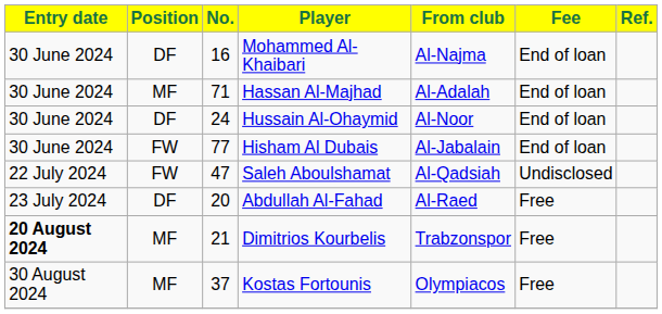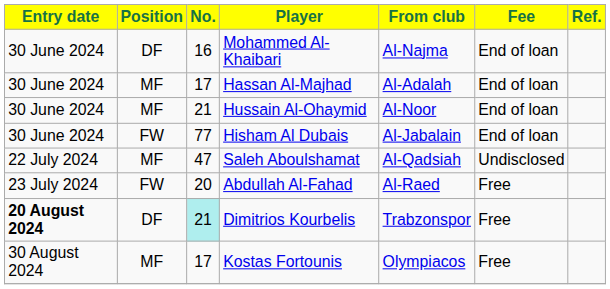Hassan Al-Majhad | No.: 71 -> 17
Hussain Al-Ohaymid | Position: DF -> MF
Hussain Al-Ohaymid | No.: 24 -> 21
Saleh Aboulshamat | Position: FW -> MF
Abdullah Al-Fahad | Position: DF -> FW
Dimitrios Kourbelis | Position: MF -> DF
Dimitrios Kourbelis | No.: no background -> paleturquoise background
Kostas Fortounis | No.: 37 -> 17
